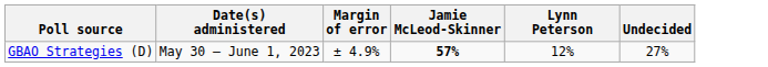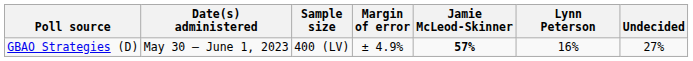+ column: Sample size | 400 (LV)
GBAO Strategies (D) | Lynn Peterson: 12% -> 16%
